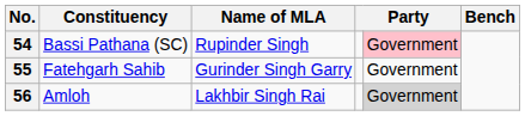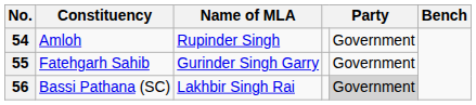54 | Constituency: Bassi Pathana (SC) -> Amloh
54 | column 5: pink background -> no background
56 | Constituency: Amloh -> Bassi Pathana (SC)
